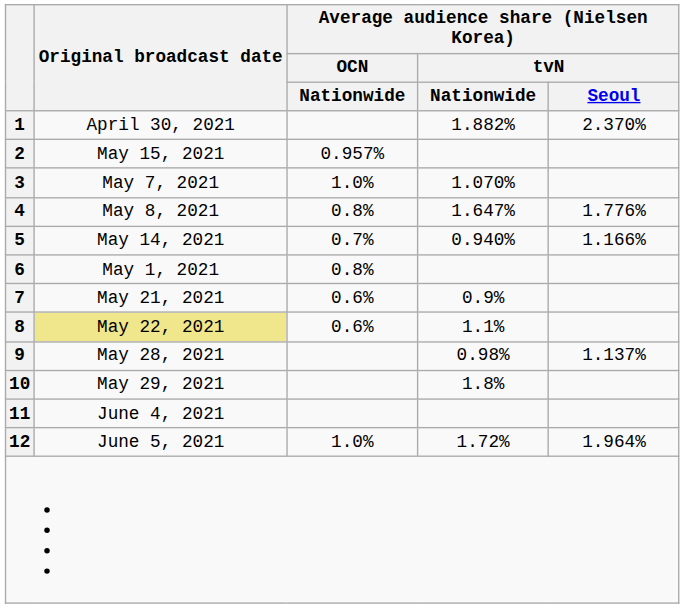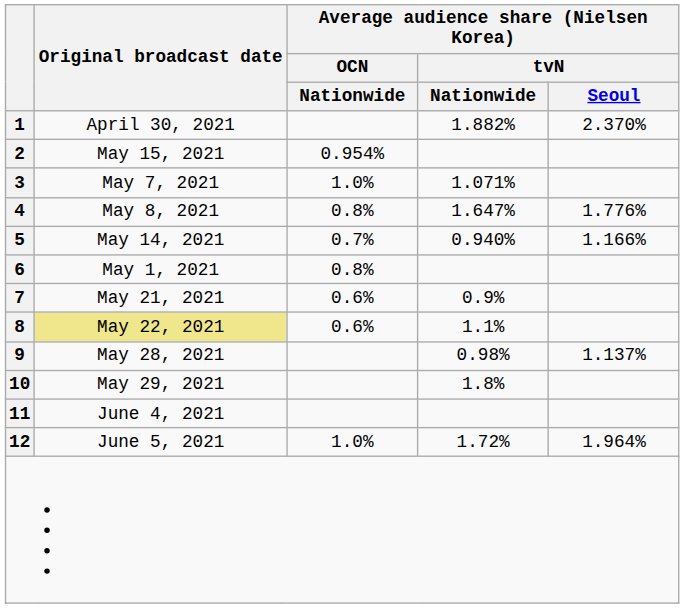2 | Average audience share (Nielsen Korea) / OCN / Nationwide: 0.957% -> 0.954%
3 | Average audience share (Nielsen Korea) / tvN / Nationwide: 1.070% -> 1.071%
